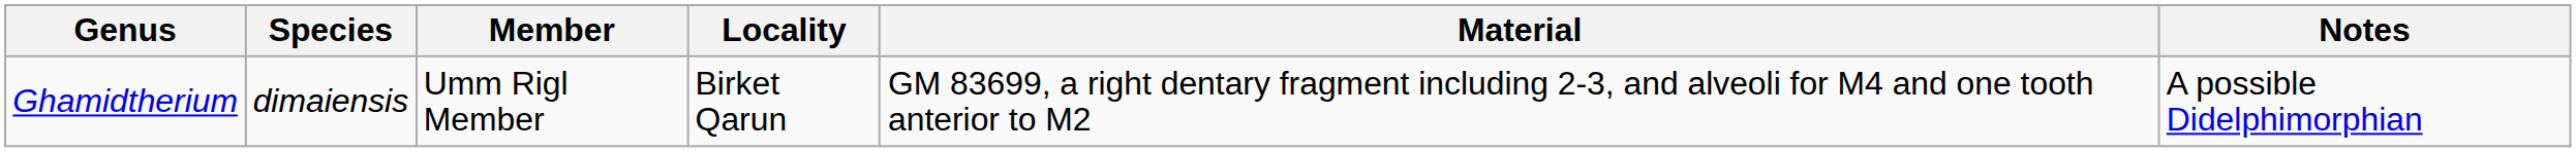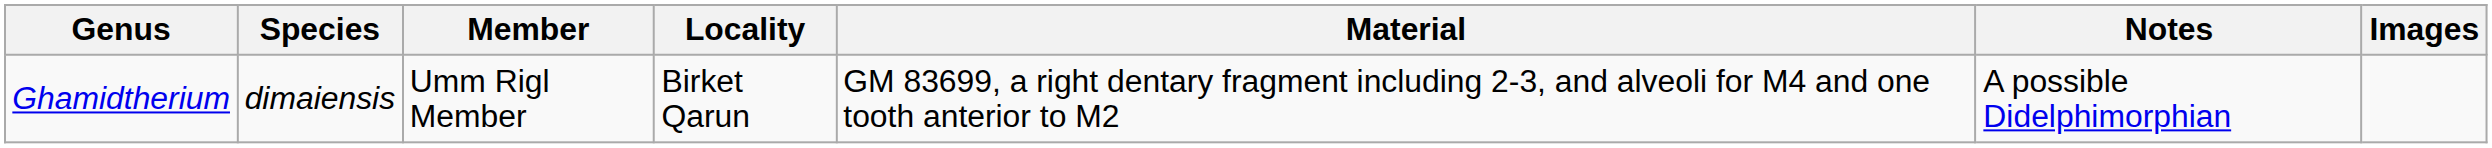+ column: Images
